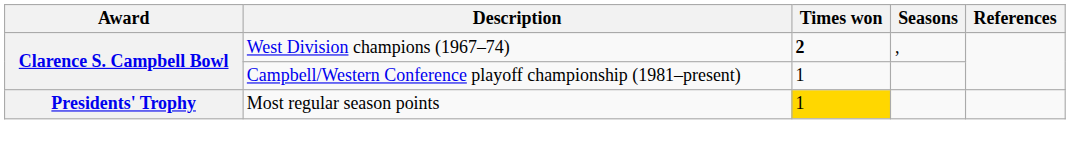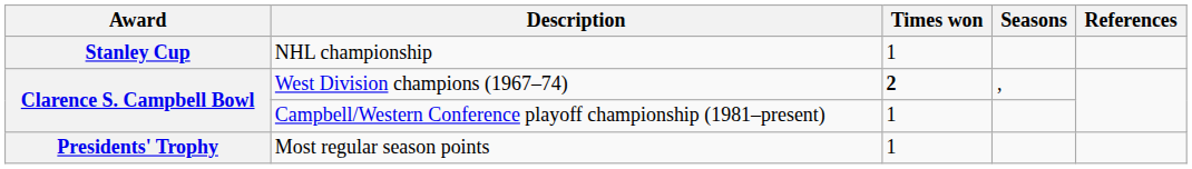+ row: Stanley Cup | NHL championship | 1
Most regular season points | Times won: gold background -> no background
